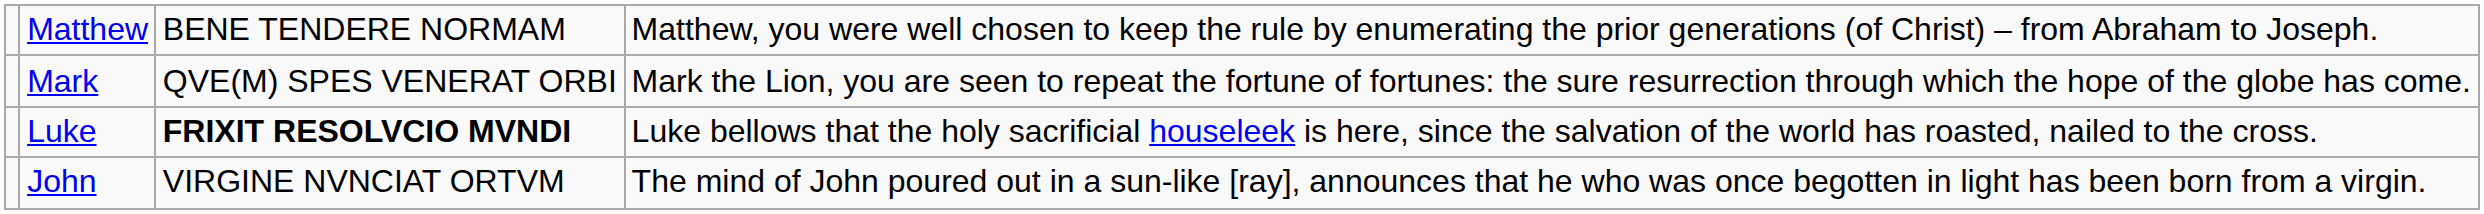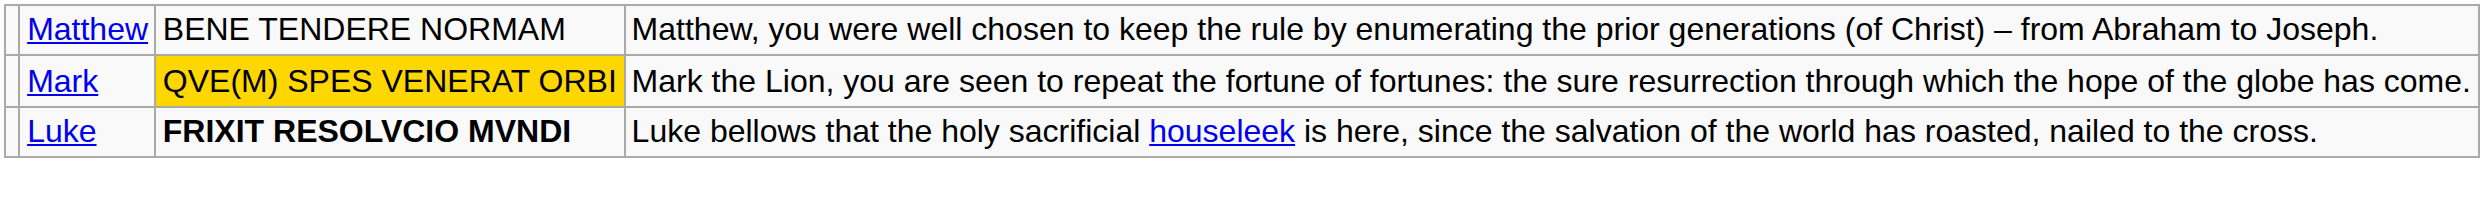Mark | column 3: no background -> gold background
- row: John | VIRGINE NVNCIAT ORTVM | The mind of John poured out in a sun-like [ray], announces that he who was once begotten in light has been born from a virgin.
